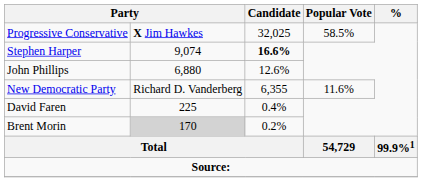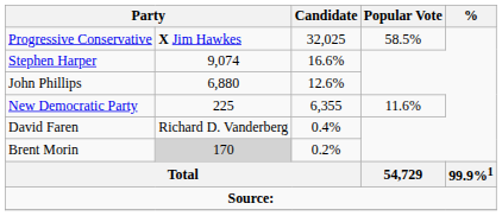Stephen Harper | Candidate: bold -> normal
New Democratic Party | column 2: Richard D. Vanderberg -> 225
David Faren | column 2: 225 -> Richard D. Vanderberg
